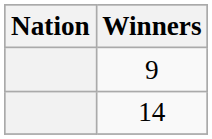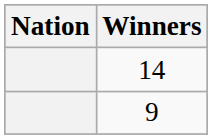rows swapped: 14 <-> 9
